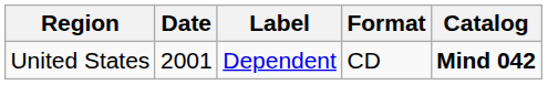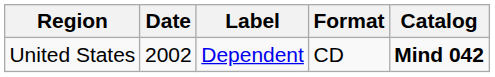United States | Date: 2001 -> 2002
